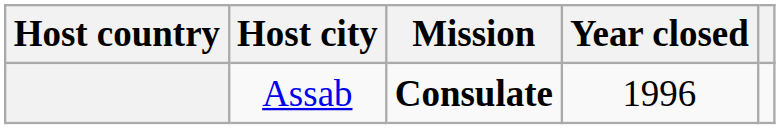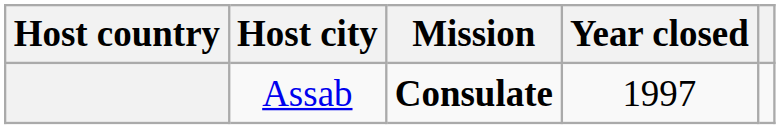Assab | Year closed: 1996 -> 1997
